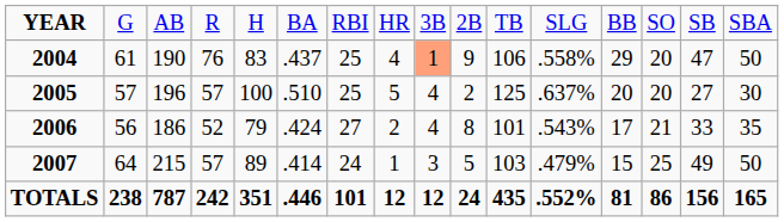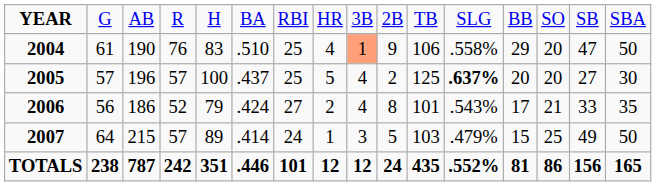2004 | column 6: .437 -> .510
2005 | column 6: .510 -> .437
2005 | column 12: normal -> bold
